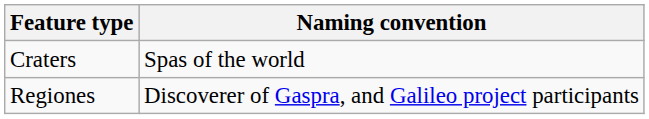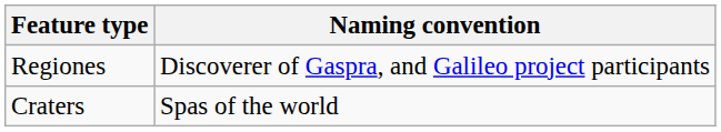rows swapped: Craters <-> Regiones
